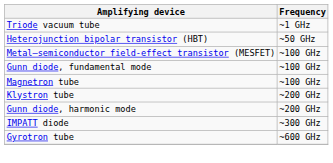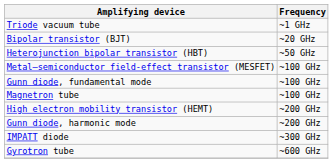+ row: Bipolar transistor (BJT) | ~20 GHz
+ row: High electron mobility transistor (HEMT) | ~200 GHz
- row: Klystron tube | ~200 GHz
